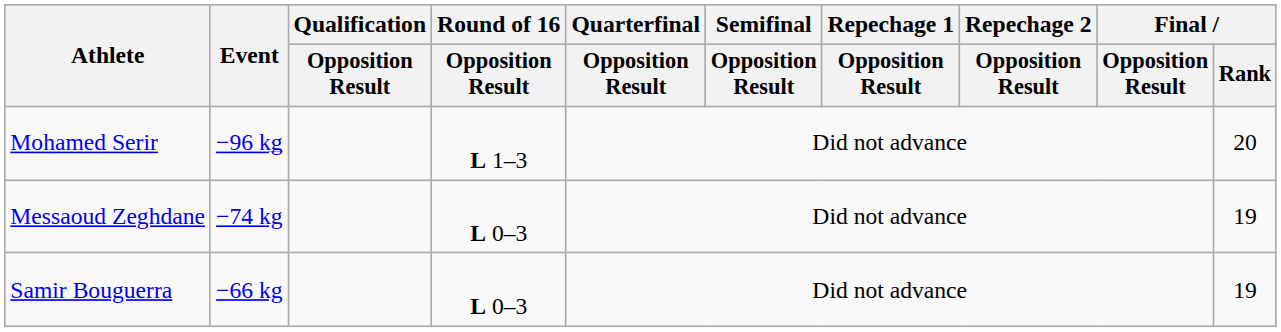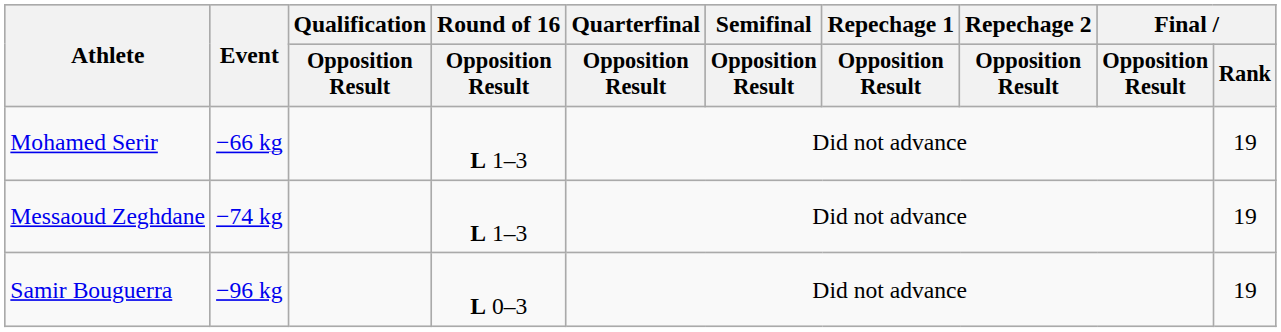Mohamed Serir | Event: −96 kg -> −66 kg
Mohamed Serir | Final / Rank: 20 -> 19
Messaoud Zeghdane | Round of 16 / Opposition Result: L 0–3 -> L 1–3
Samir Bouguerra | Event: −66 kg -> −96 kg
